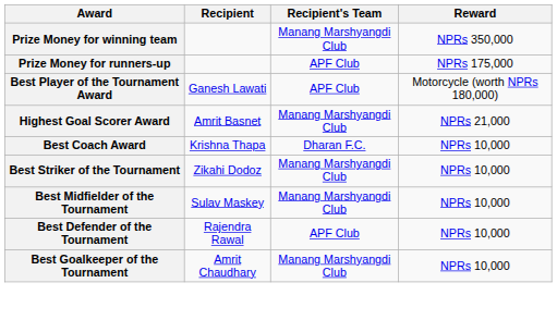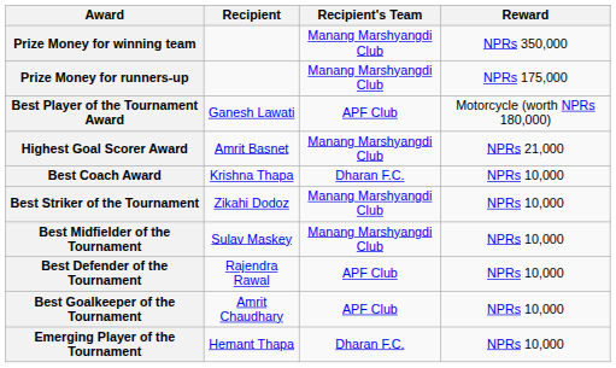Prize Money for runners-up | Recipient's Team: APF Club -> Manang Marshyangdi Club
Best Goalkeeper of the Tournament | Recipient's Team: Manang Marshyangdi Club -> APF Club
+ row: Emerging Player of the Tournament | Hemant Thapa | Dharan F.C. | NPRs 10,000
